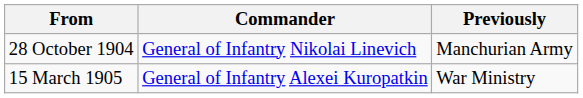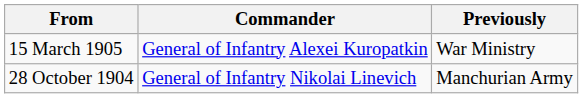rows swapped: 28 October 1904 <-> 15 March 1905
